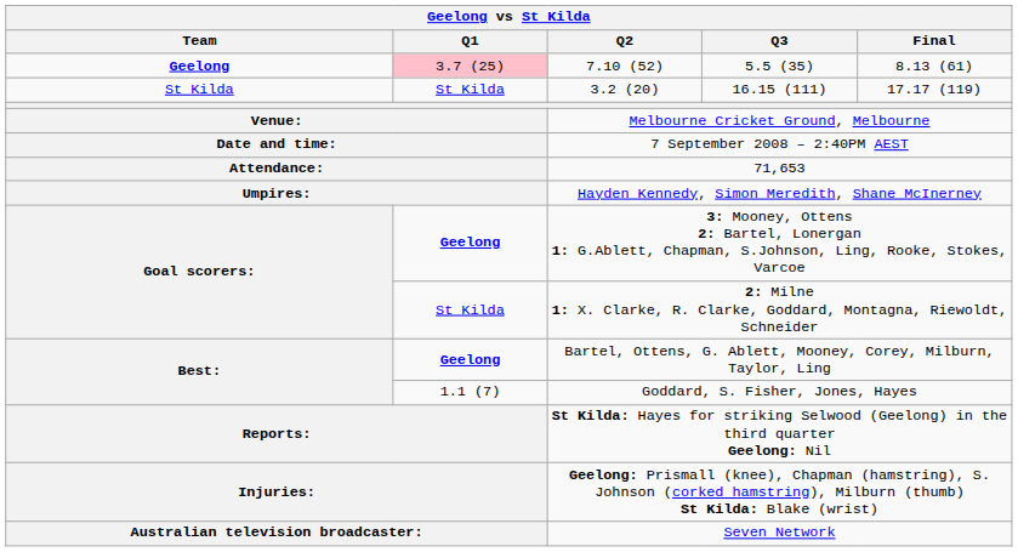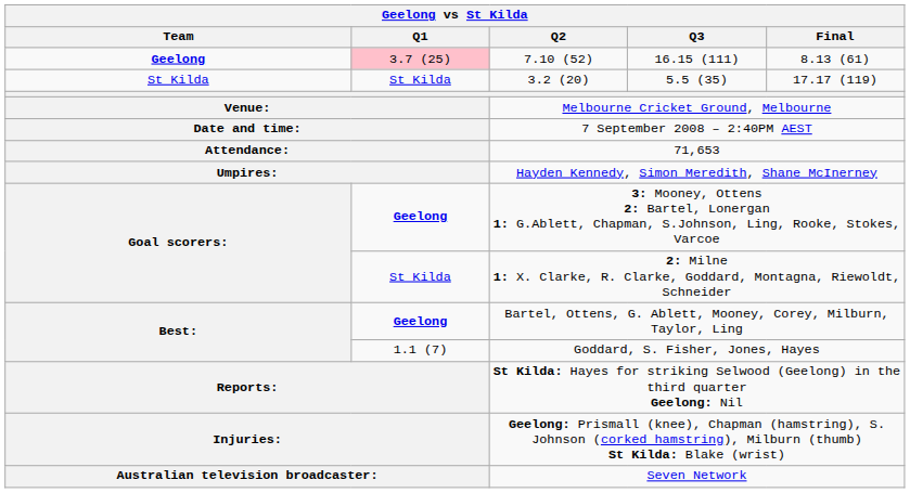7.10 (52) | Q3: 5.5 (35) -> 16.15 (111)
3.2 (20) | Q3: 16.15 (111) -> 5.5 (35)
